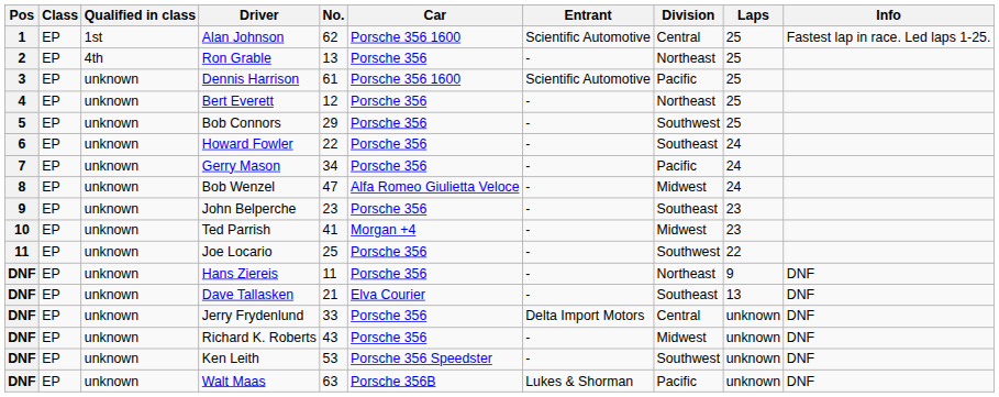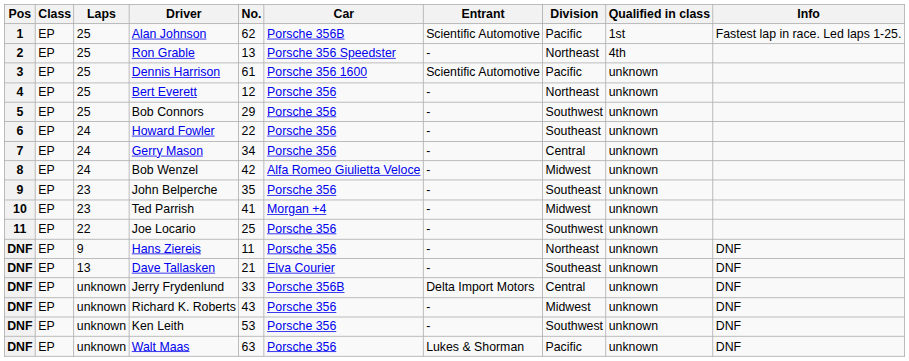columns swapped: Qualified in class <-> Laps
Alan Johnson | Car: Porsche 356 1600 -> Porsche 356B
Alan Johnson | Division: Central -> Pacific
Ron Grable | Car: Porsche 356 -> Porsche 356 Speedster
Gerry Mason | Division: Pacific -> Central
Bob Wenzel | No.: 47 -> 42
John Belperche | No.: 23 -> 35
Jerry Frydenlund | Car: Porsche 356 -> Porsche 356B
Ken Leith | Car: Porsche 356 Speedster -> Porsche 356
Walt Maas | Car: Porsche 356B -> Porsche 356
